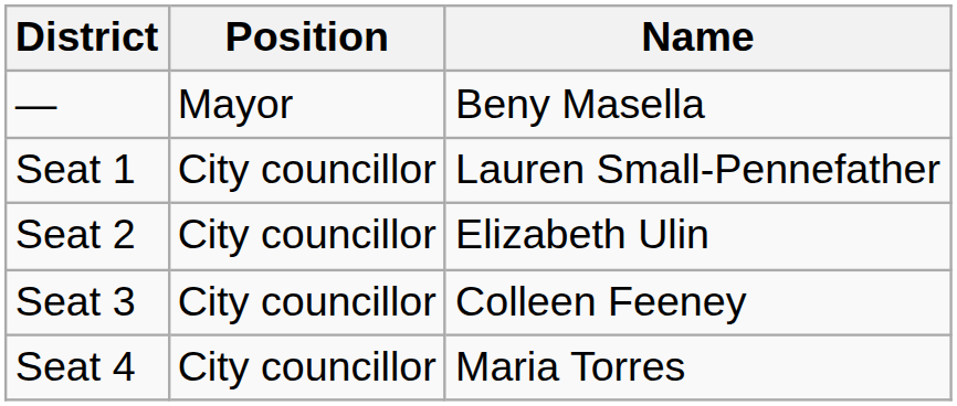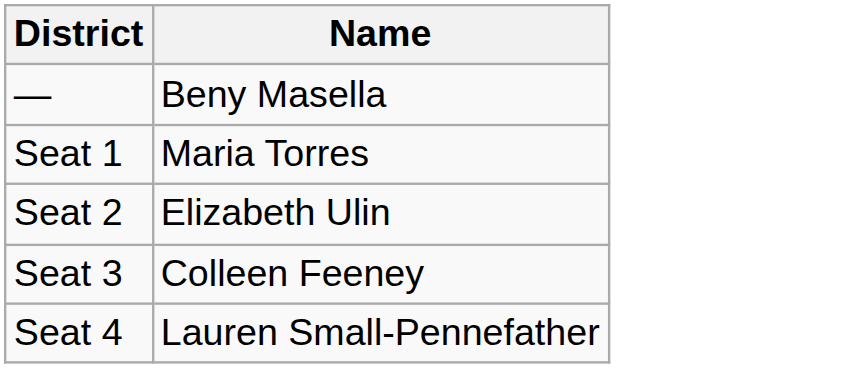- column: Position | Mayor | City councillor | City councillor | City councillor | City councillor
Seat 1 | Name: Lauren Small-Pennefather -> Maria Torres
Seat 4 | Name: Maria Torres -> Lauren Small-Pennefather
